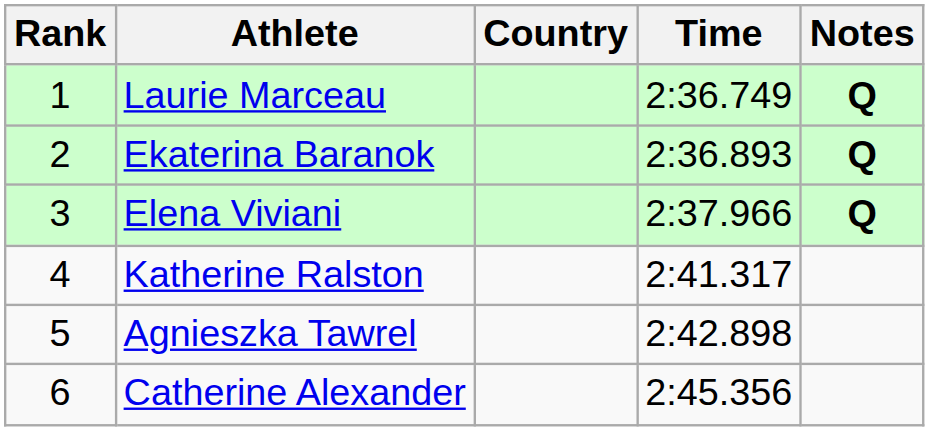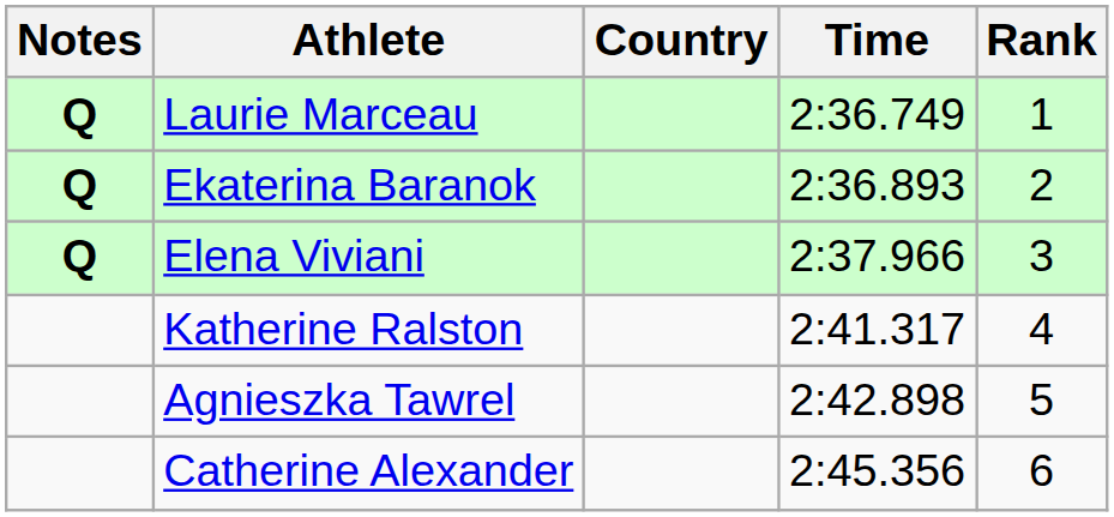columns swapped: Rank <-> Notes
